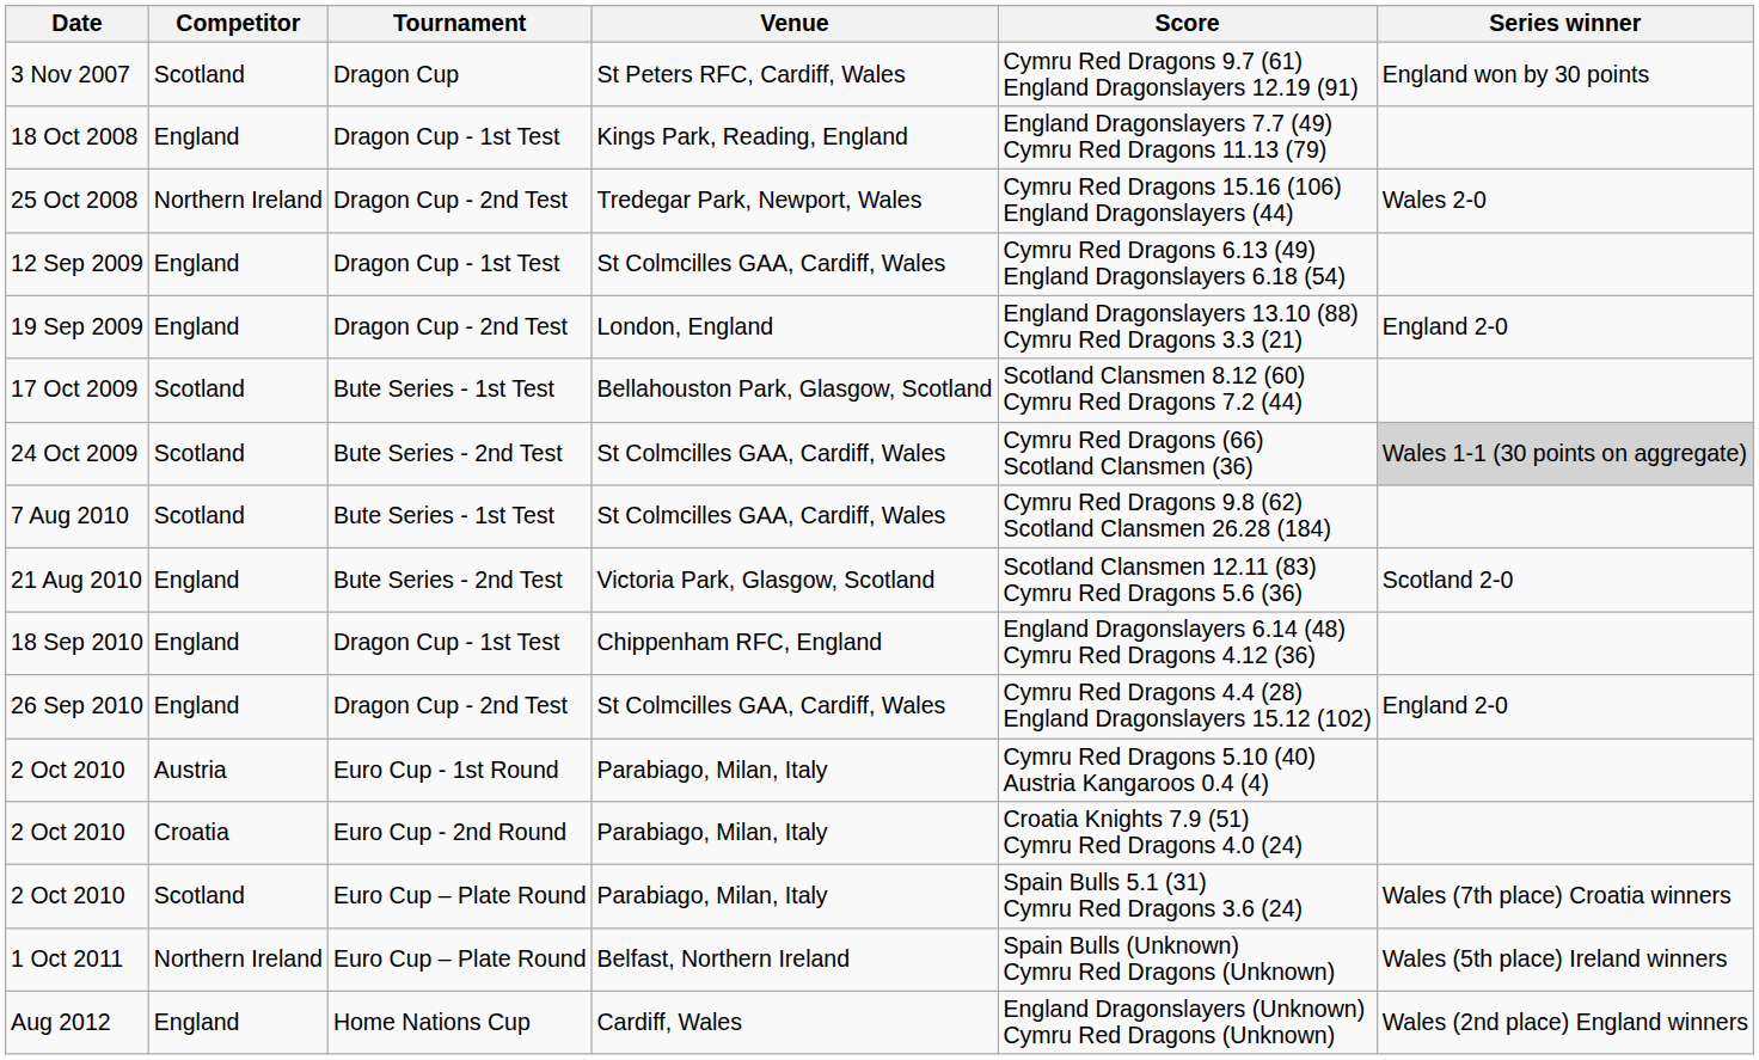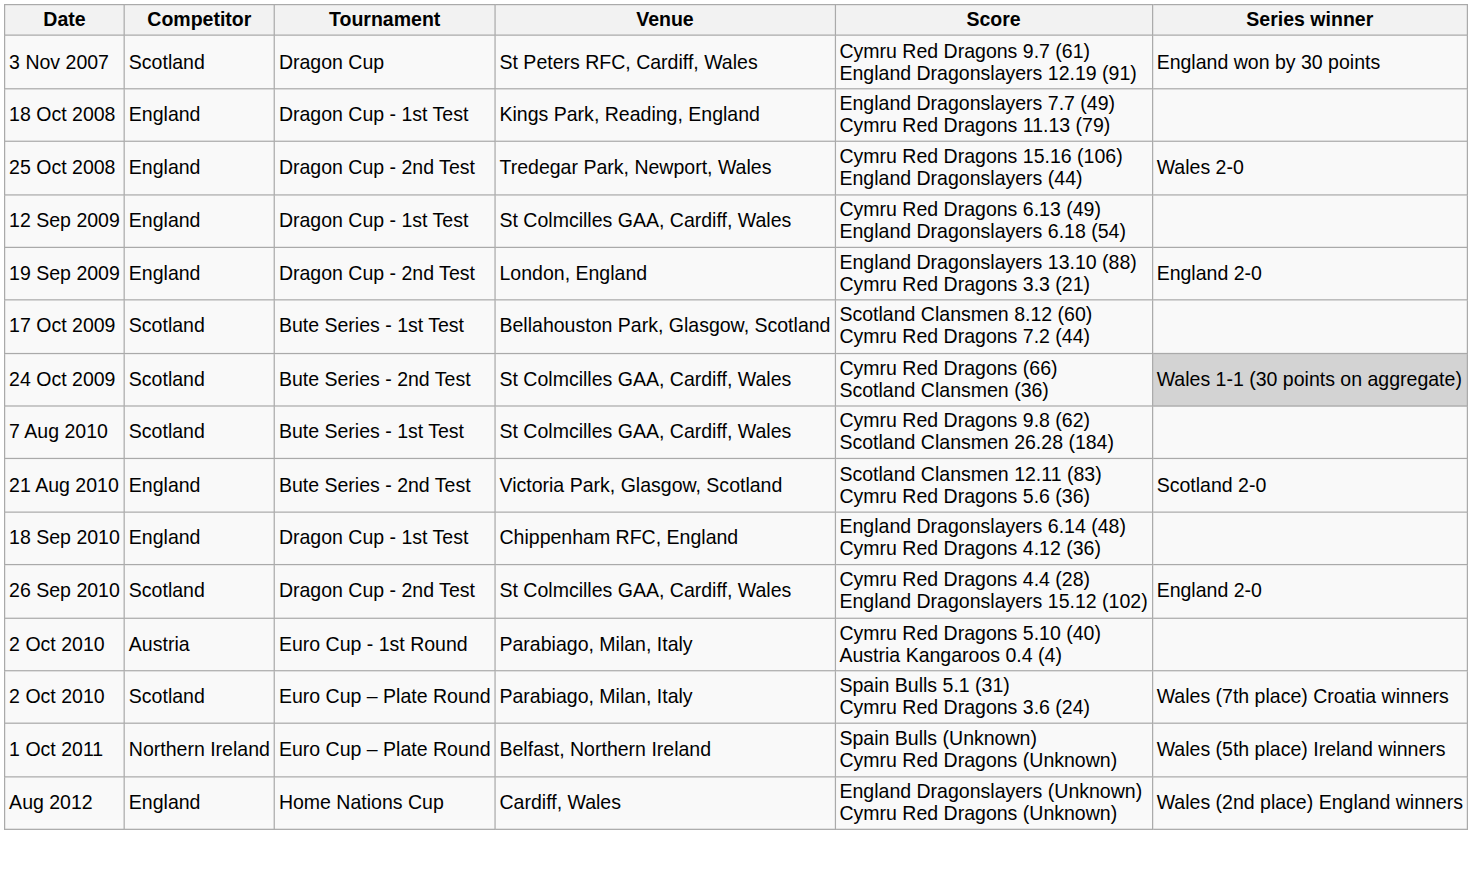25 Oct 2008 | Competitor: Northern Ireland -> England
26 Sep 2010 | Competitor: England -> Scotland
- row: 2 Oct 2010 | Croatia | Euro Cup - 2nd Round | Parabiago, Milan, Italy | Croatia Knights 7.9 (51) Cymru Red Dragons 4.0 (24)
